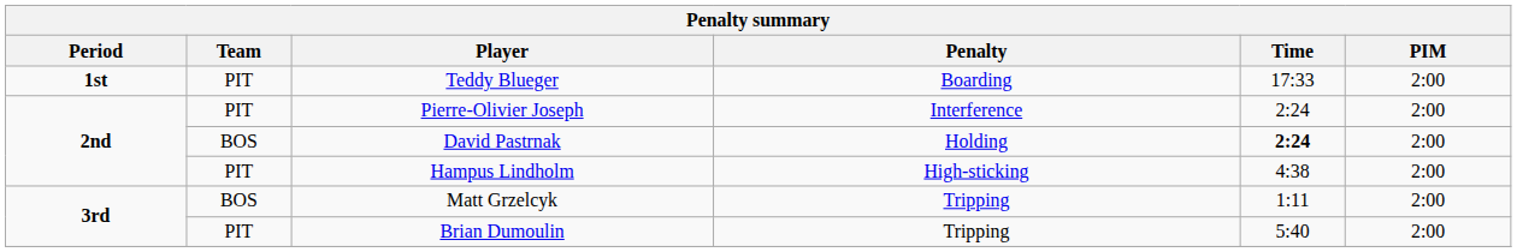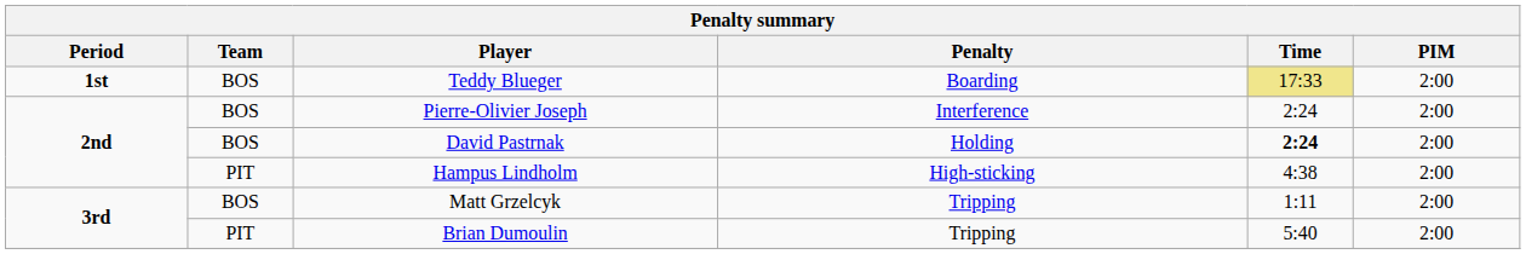Teddy Blueger | Team: PIT -> BOS
Teddy Blueger | Time: no background -> khaki background
Pierre-Olivier Joseph | Team: PIT -> BOS
